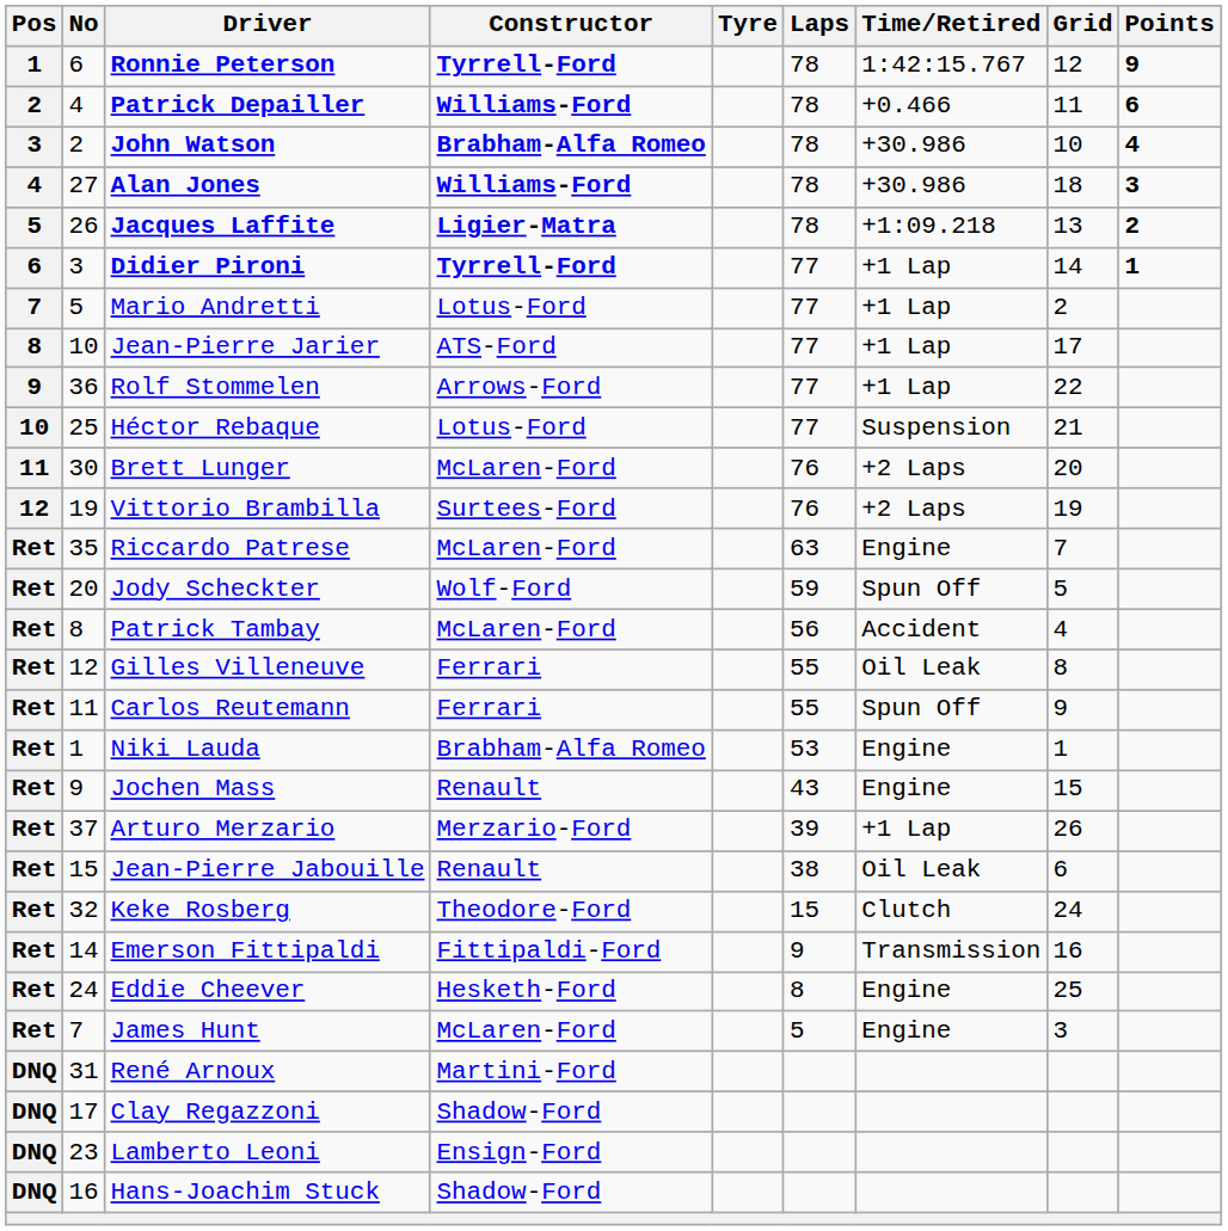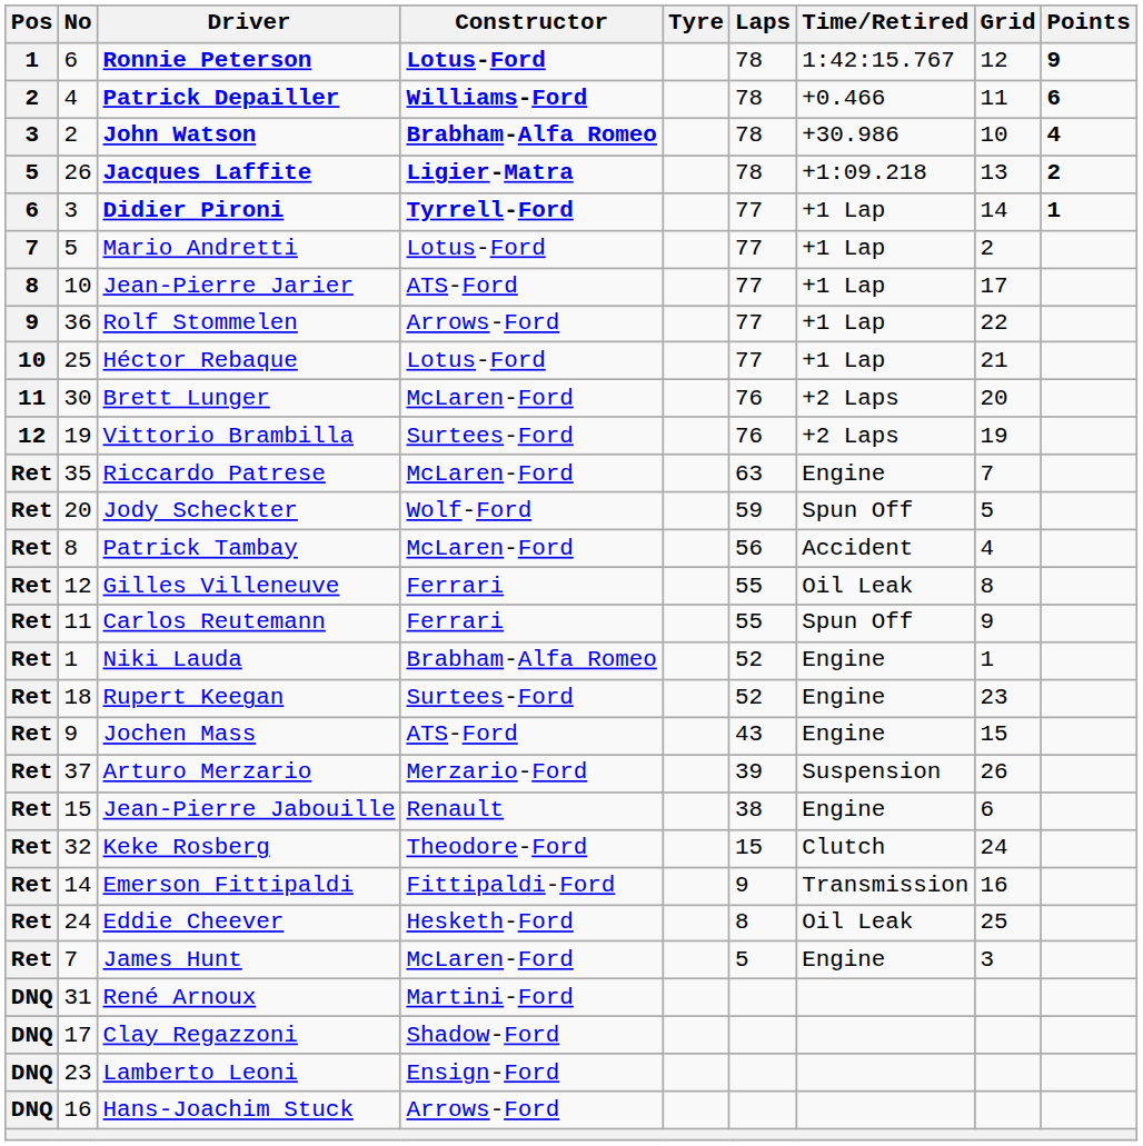Ronnie Peterson | Constructor: Tyrrell-Ford -> Lotus-Ford
- row: 4 | 27 | Alan Jones | Williams-Ford | 78 | +30.986 | 18 | 3
Héctor Rebaque | Time/Retired: Suspension -> +1 Lap
Niki Lauda | Laps: 53 -> 52
+ row: Ret | 18 | Rupert Keegan | Surtees-Ford | 52 | Engine | 23
Jochen Mass | Constructor: Renault -> ATS-Ford
Arturo Merzario | Time/Retired: +1 Lap -> Suspension
Jean-Pierre Jabouille | Time/Retired: Oil Leak -> Engine
Eddie Cheever | Time/Retired: Engine -> Oil Leak
Hans-Joachim Stuck | Constructor: Shadow-Ford -> Arrows-Ford
